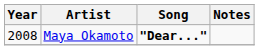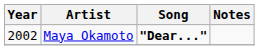Maya Okamoto | Year: 2008 -> 2002
